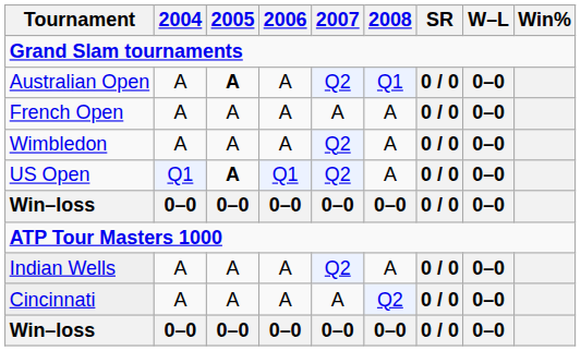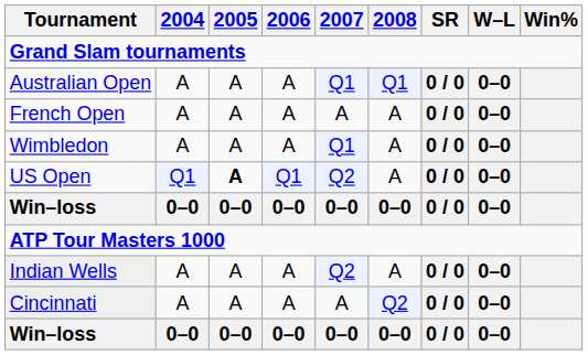Australian Open | 2005: bold -> normal
Australian Open | 2007: Q2 -> Q1
Wimbledon | 2007: Q2 -> Q1
